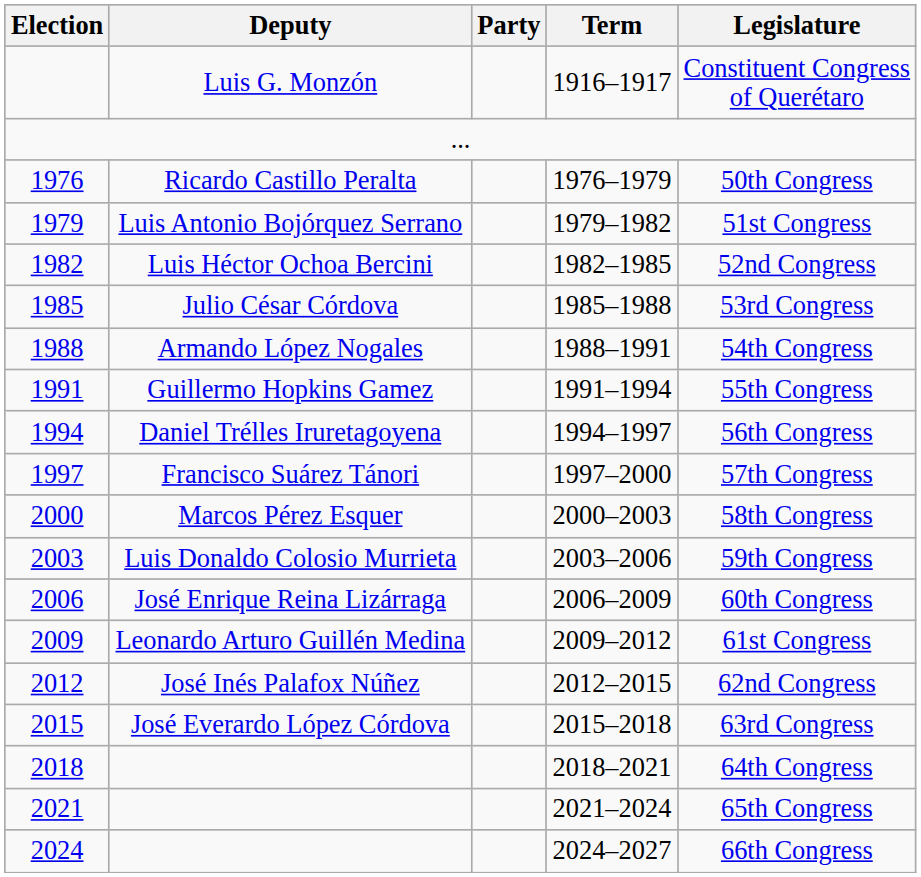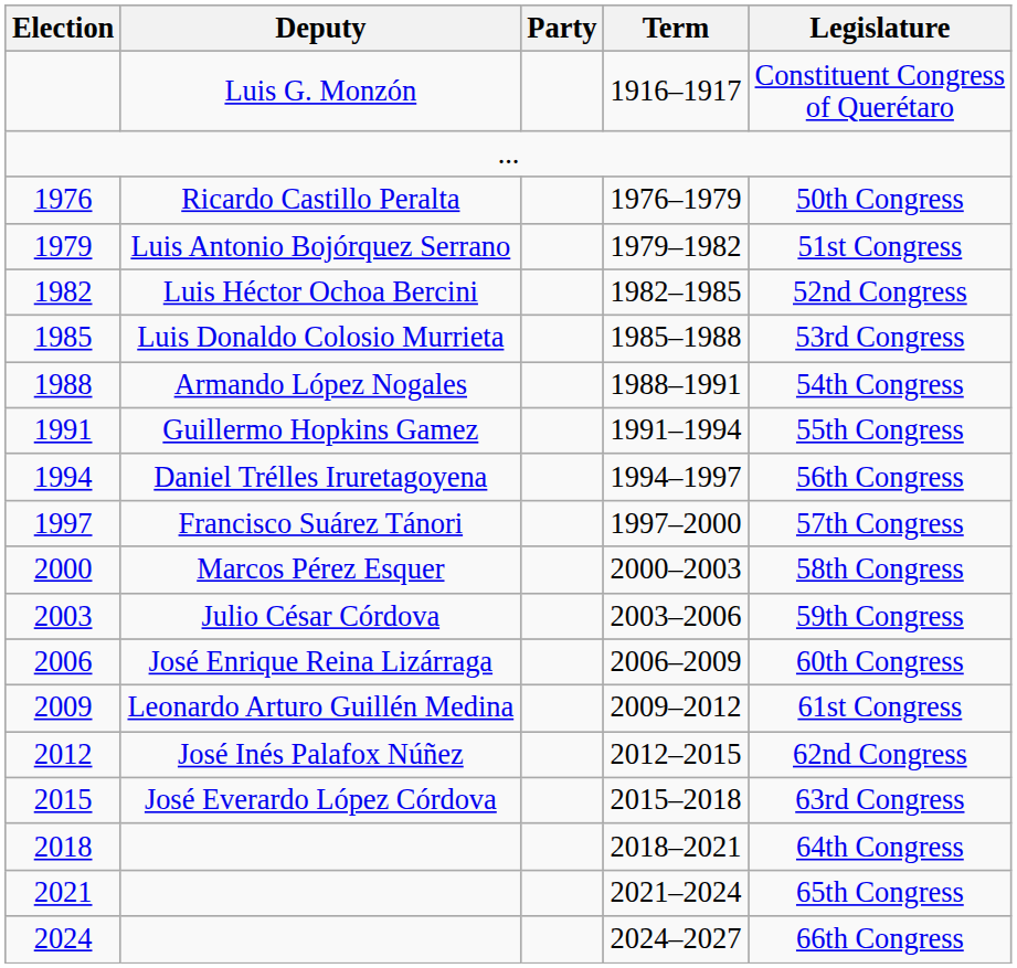1985 | Deputy: Julio César Córdova -> Luis Donaldo Colosio Murrieta
2003 | Deputy: Luis Donaldo Colosio Murrieta -> Julio César Córdova
